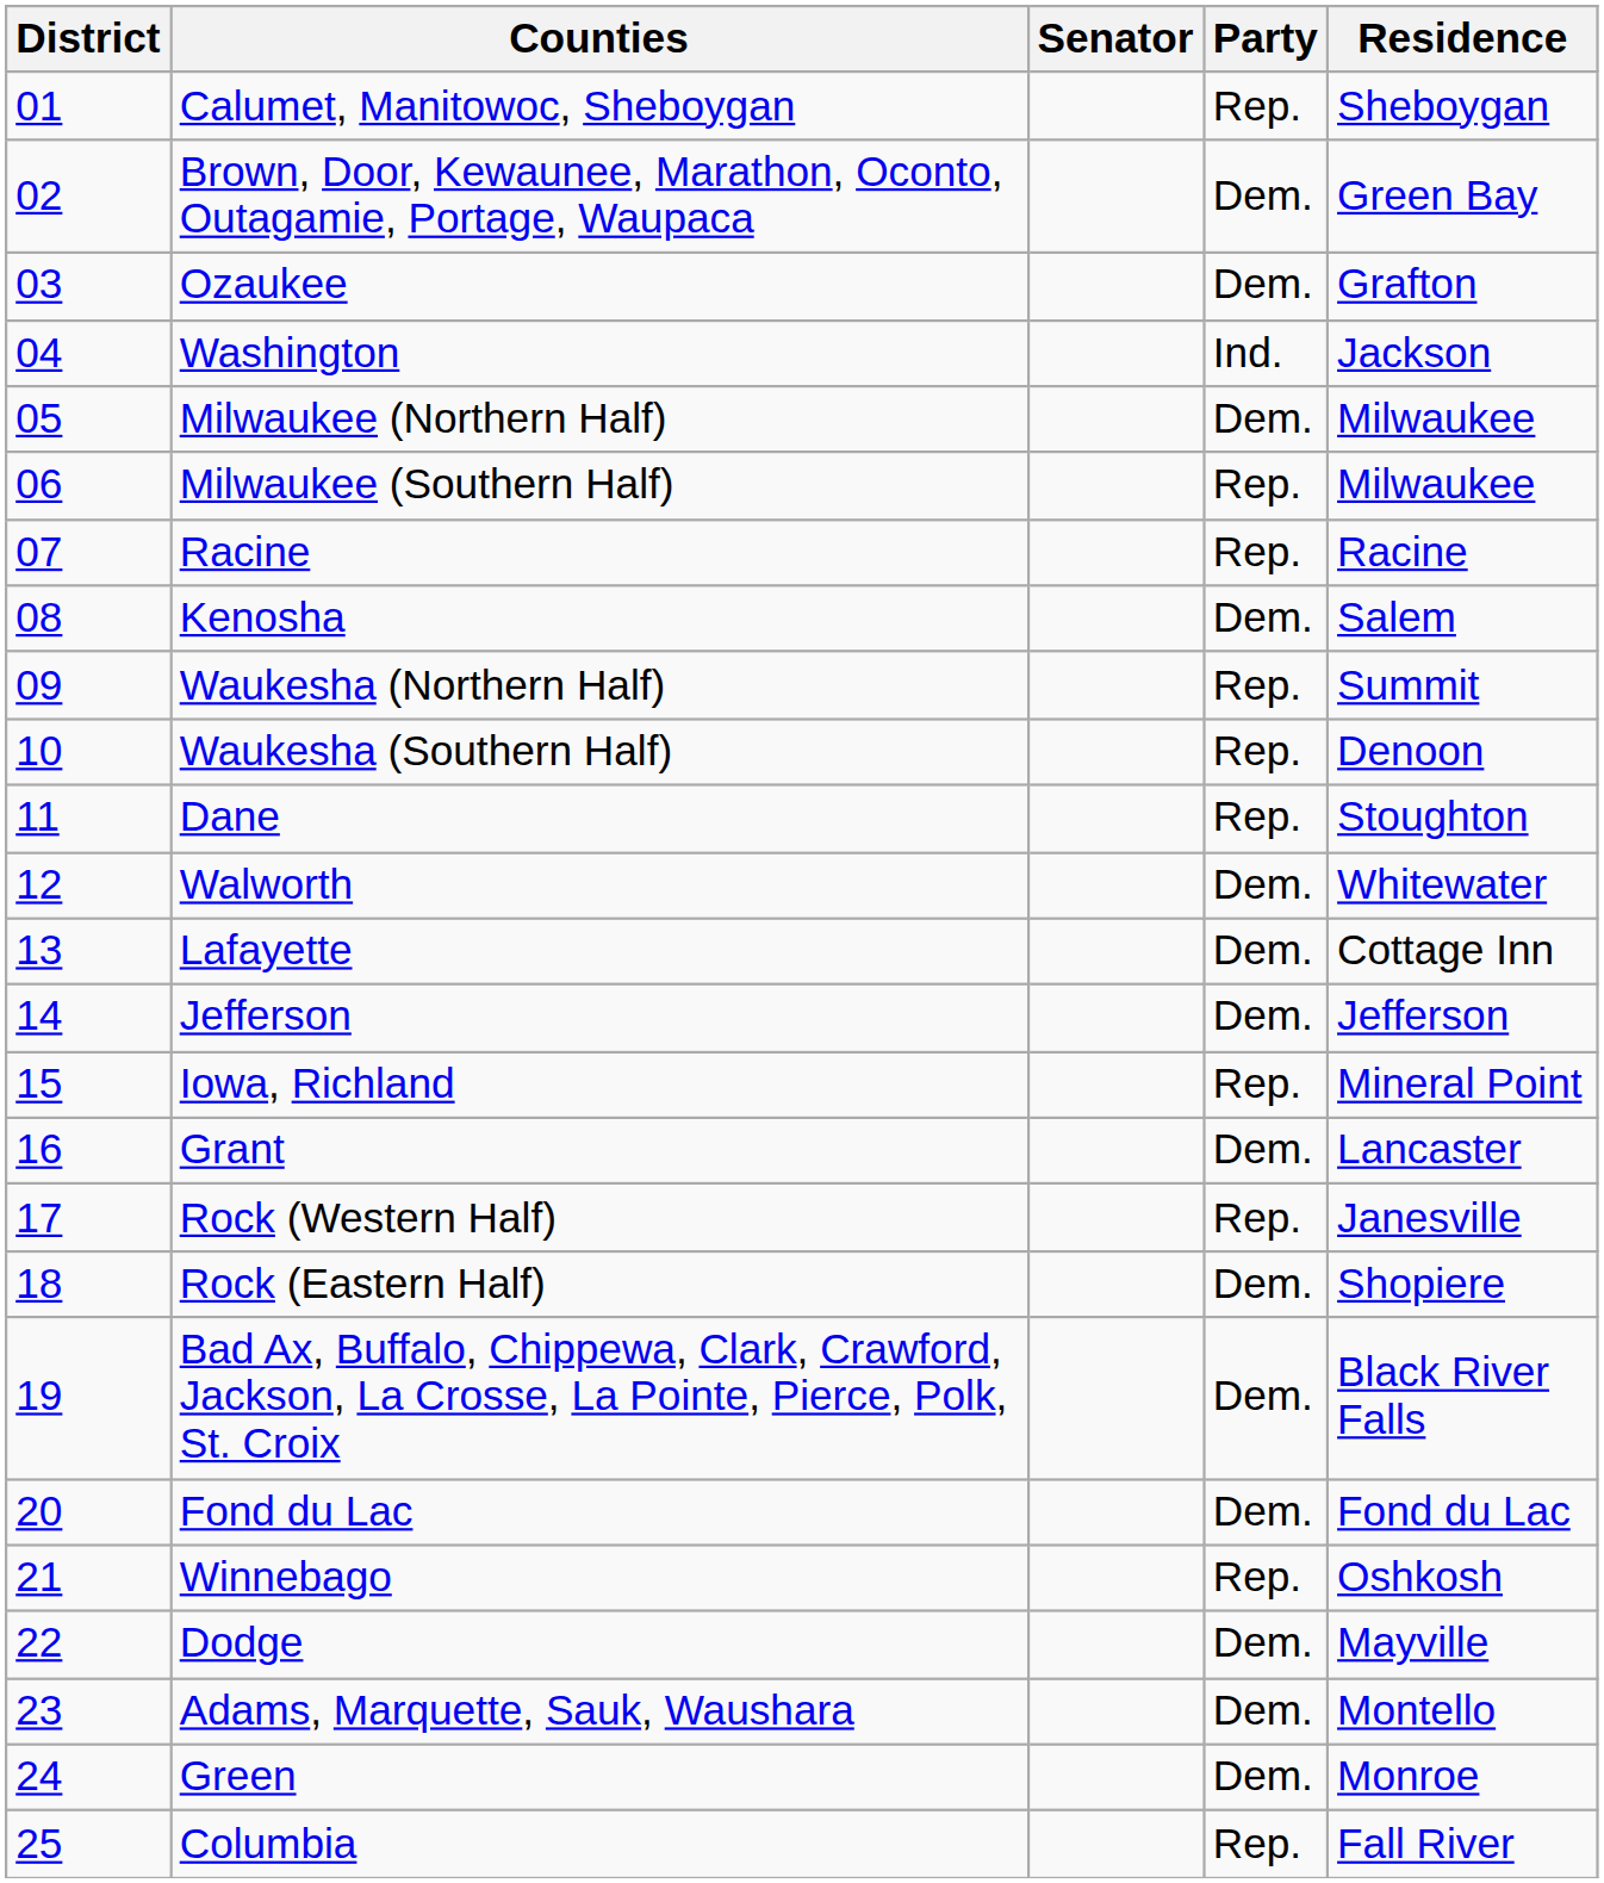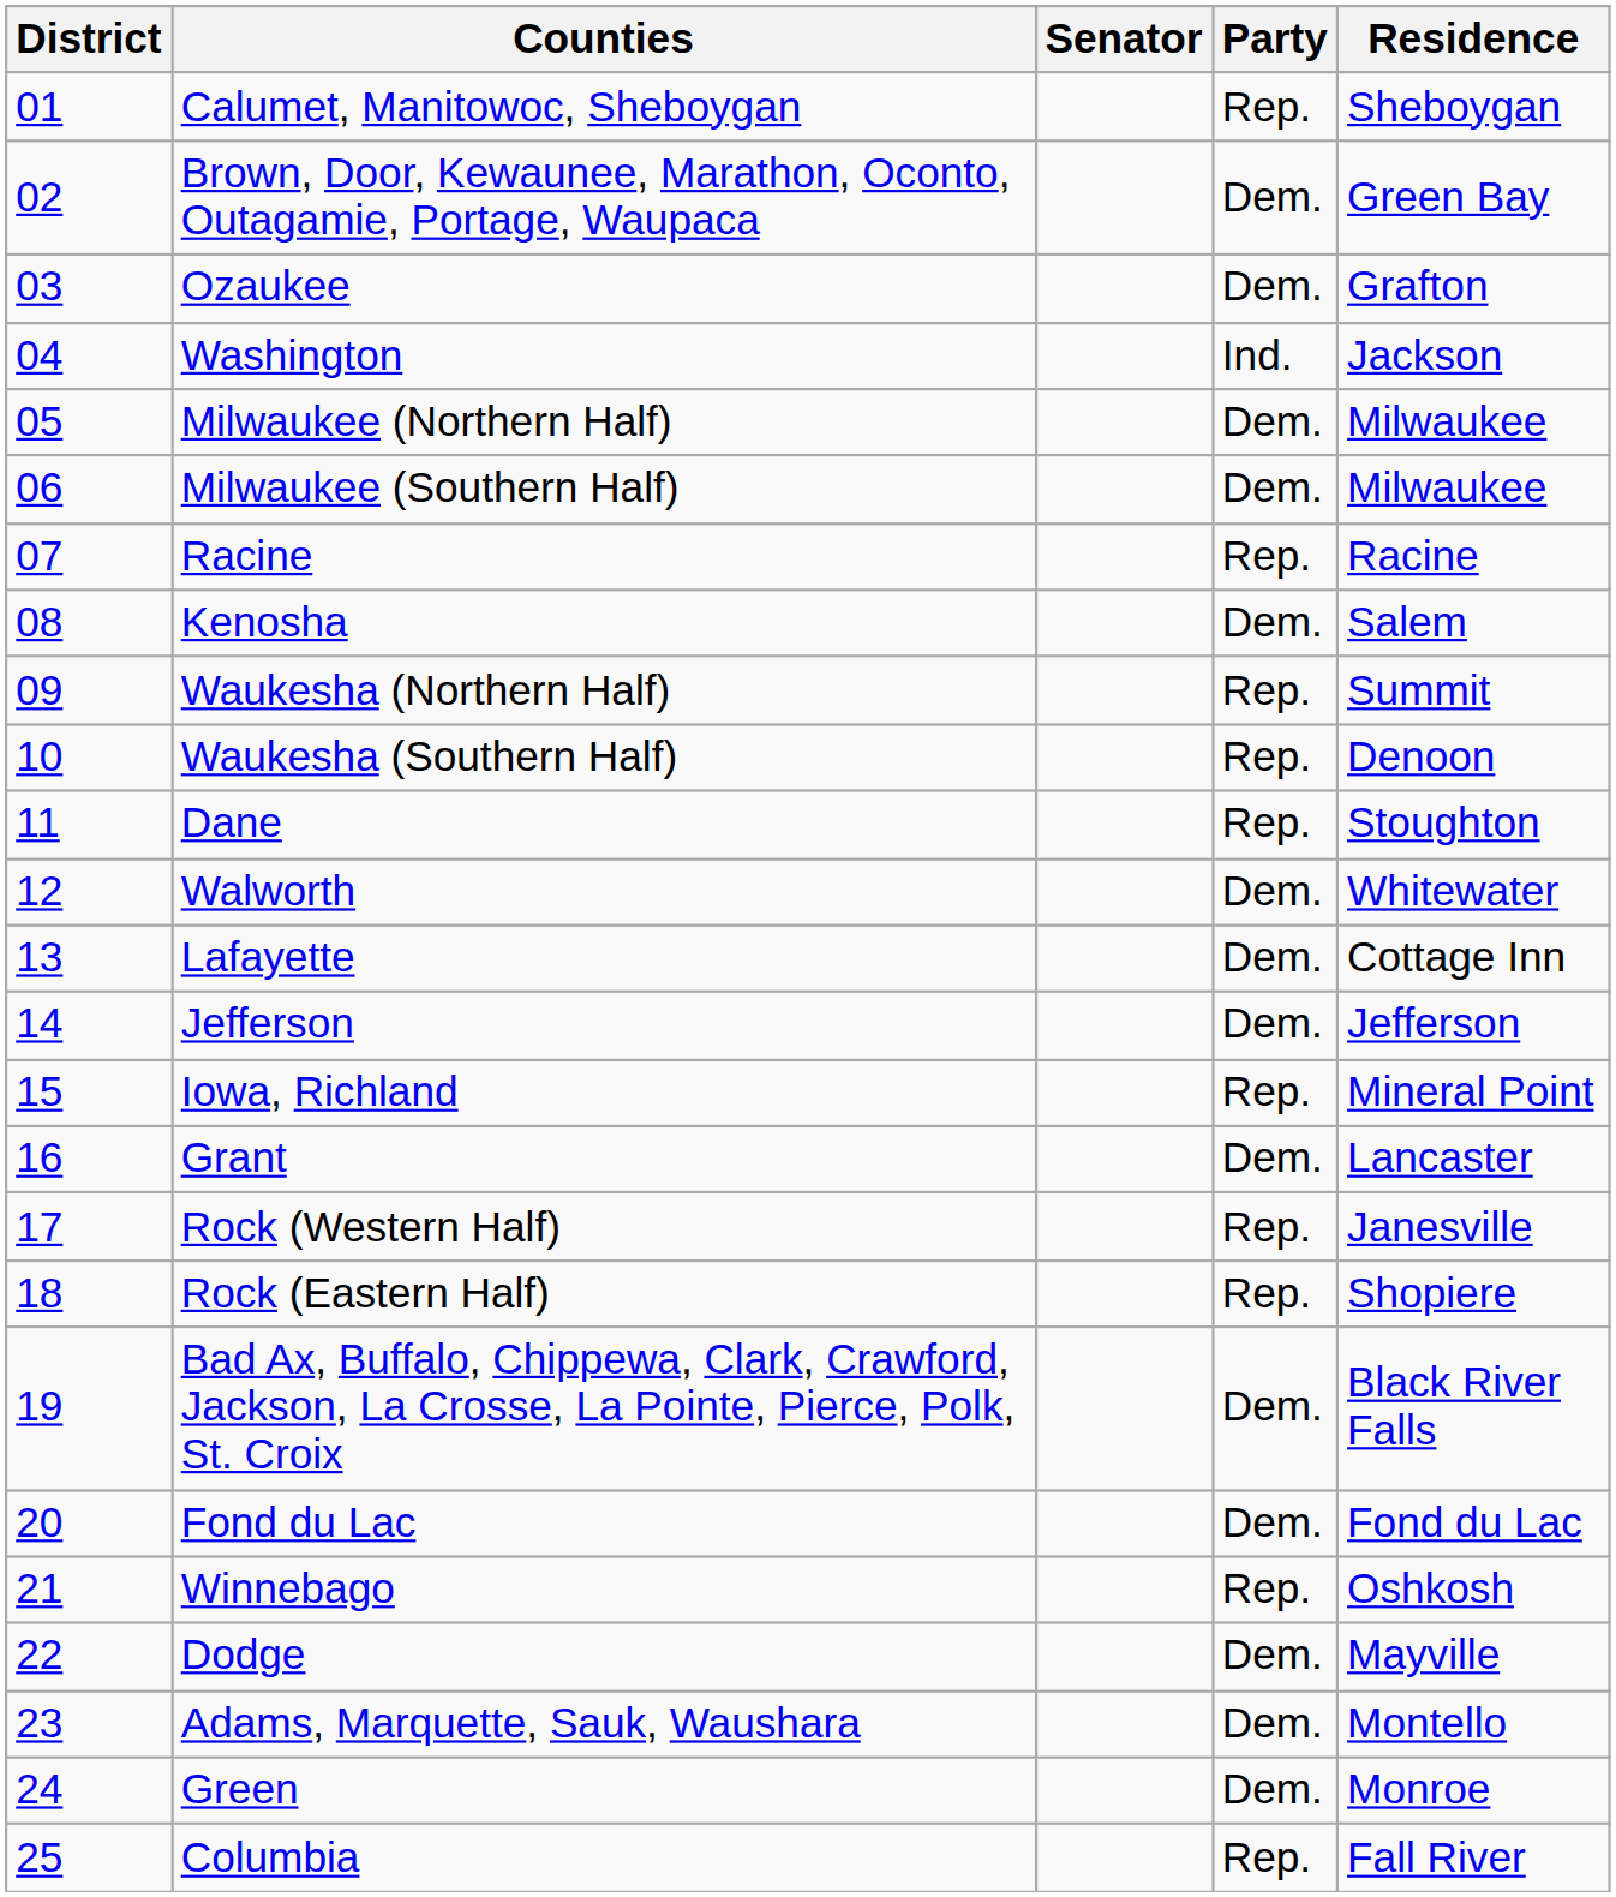Milwaukee (Southern Half) | Party: Rep. -> Dem.
Rock (Eastern Half) | Party: Dem. -> Rep.
